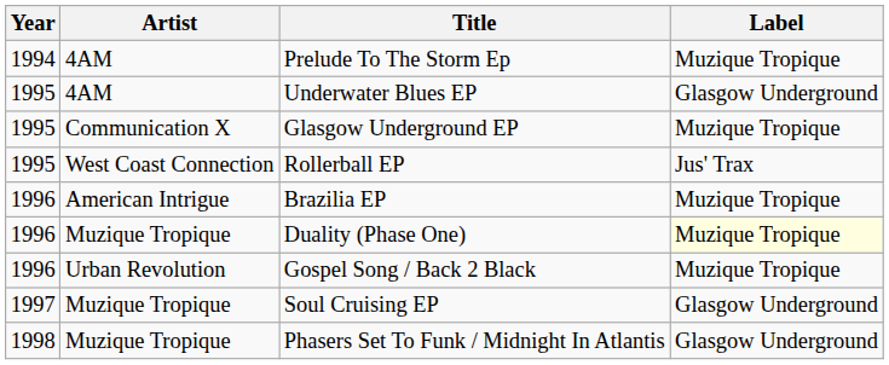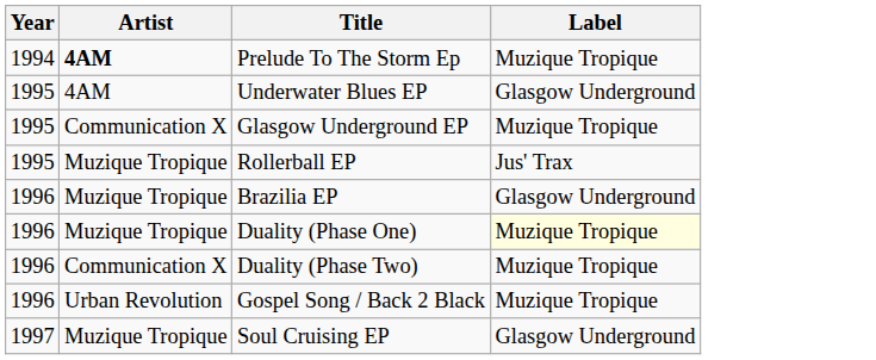Prelude To The Storm Ep | Artist: normal -> bold
Rollerball EP | Artist: West Coast Connection -> Muzique Tropique
Brazilia EP | Artist: American Intrigue -> Muzique Tropique
Brazilia EP | Label: Muzique Tropique -> Glasgow Underground
+ row: 1996 | Communication X | Duality (Phase Two) | Muzique Tropique
- row: 1998 | Muzique Tropique | Phasers Set To Funk / Midnight In Atlantis | Glasgow Underground
